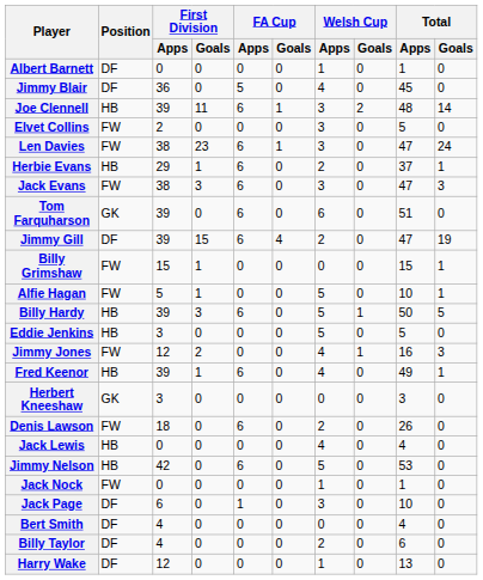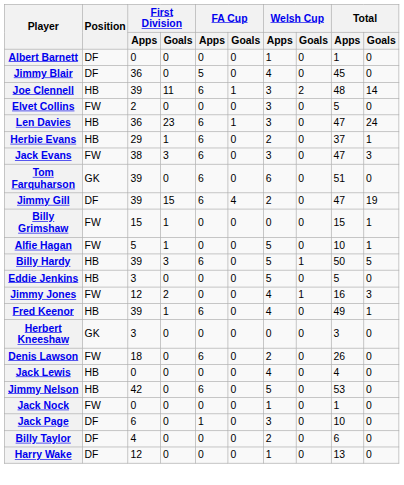Len Davies | Position: FW -> HB
Len Davies | First Division / Apps: 38 -> 36
- row: Bert Smith | DF | 4 | 0 | 0 | 0 | 0 | 0 | 4 | 0
